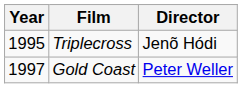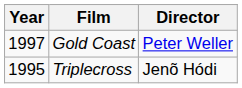rows swapped: Triplecross <-> Gold Coast
